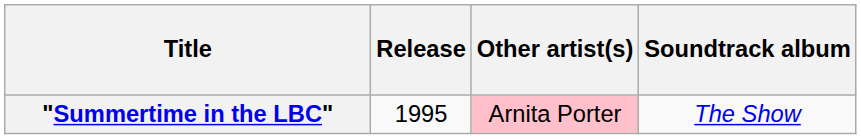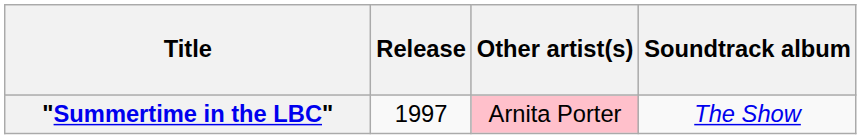"Summertime in the LBC" | Release: 1995 -> 1997
